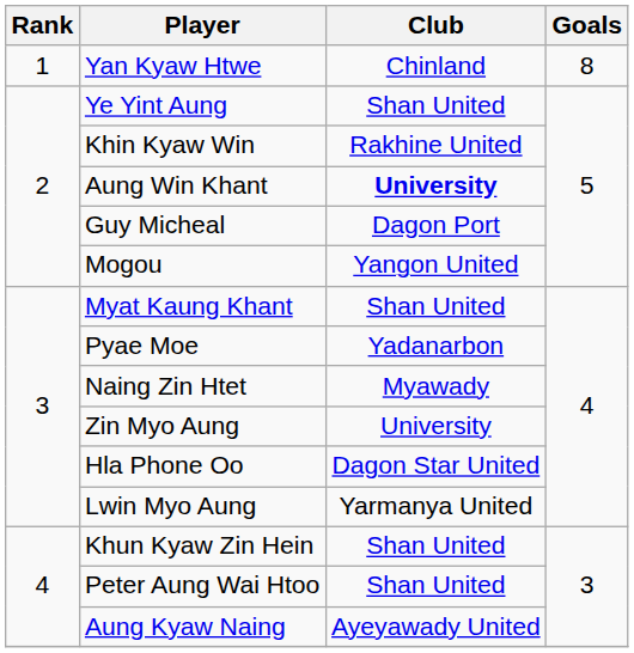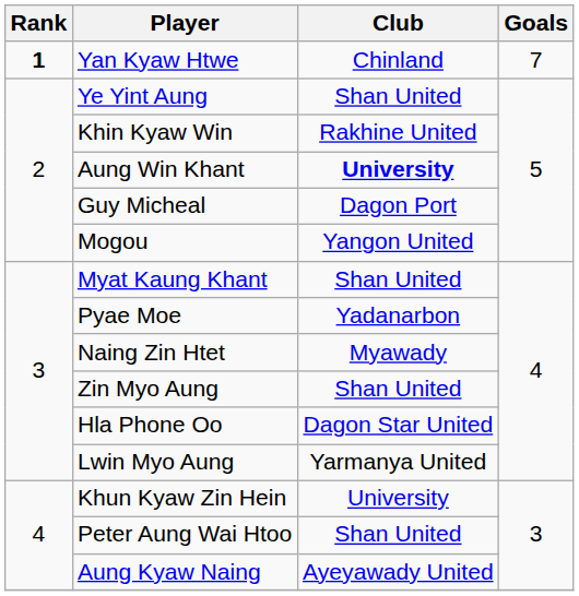Yan Kyaw Htwe | Rank: normal -> bold
Yan Kyaw Htwe | Goals: 8 -> 7
Zin Myo Aung | Club: University -> Shan United
Khun Kyaw Zin Hein | Club: Shan United -> University
